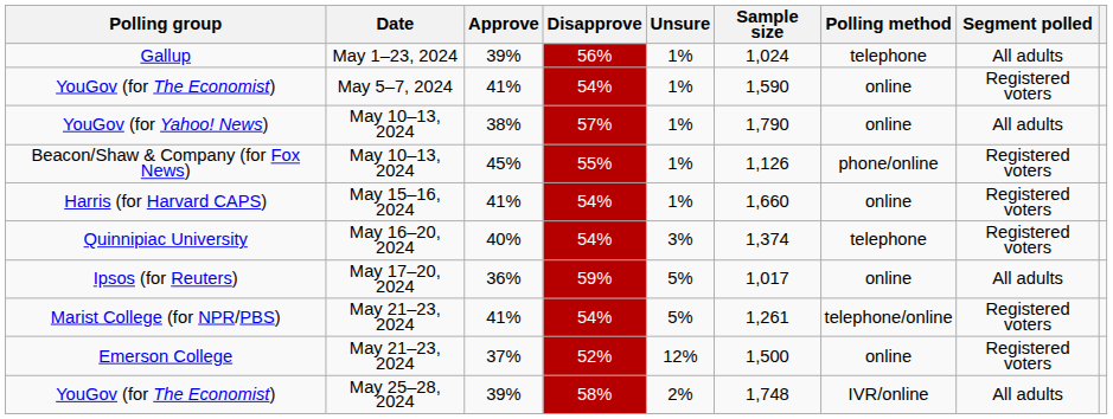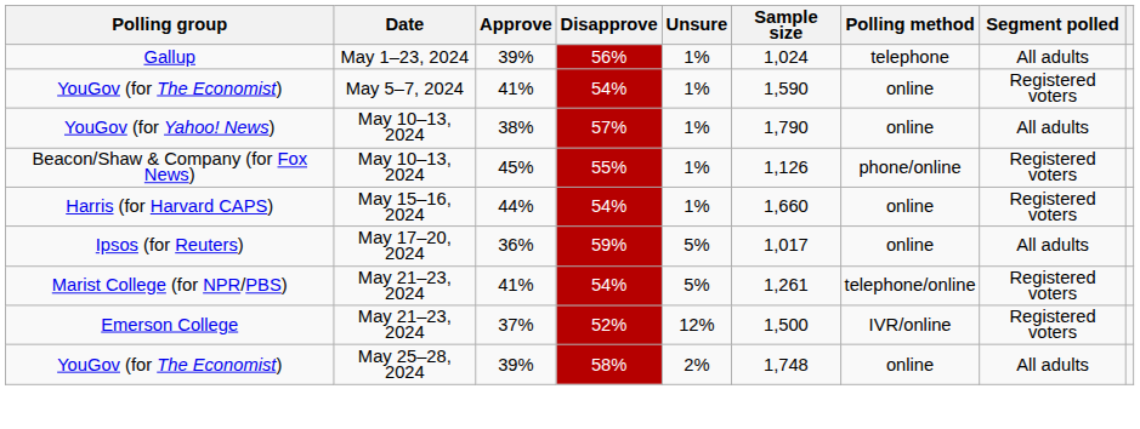Harris (for Harvard CAPS) | Approve: 41% -> 44%
- row: Quinnipiac University | May 16–20, 2024 | 40% | 54% | 3% | 1,374 | telephone | Registered voters
Emerson College | Polling method: online -> IVR/online
YouGov (for The Economist) / May 25–28, 2024 | Polling method: IVR/online -> online
